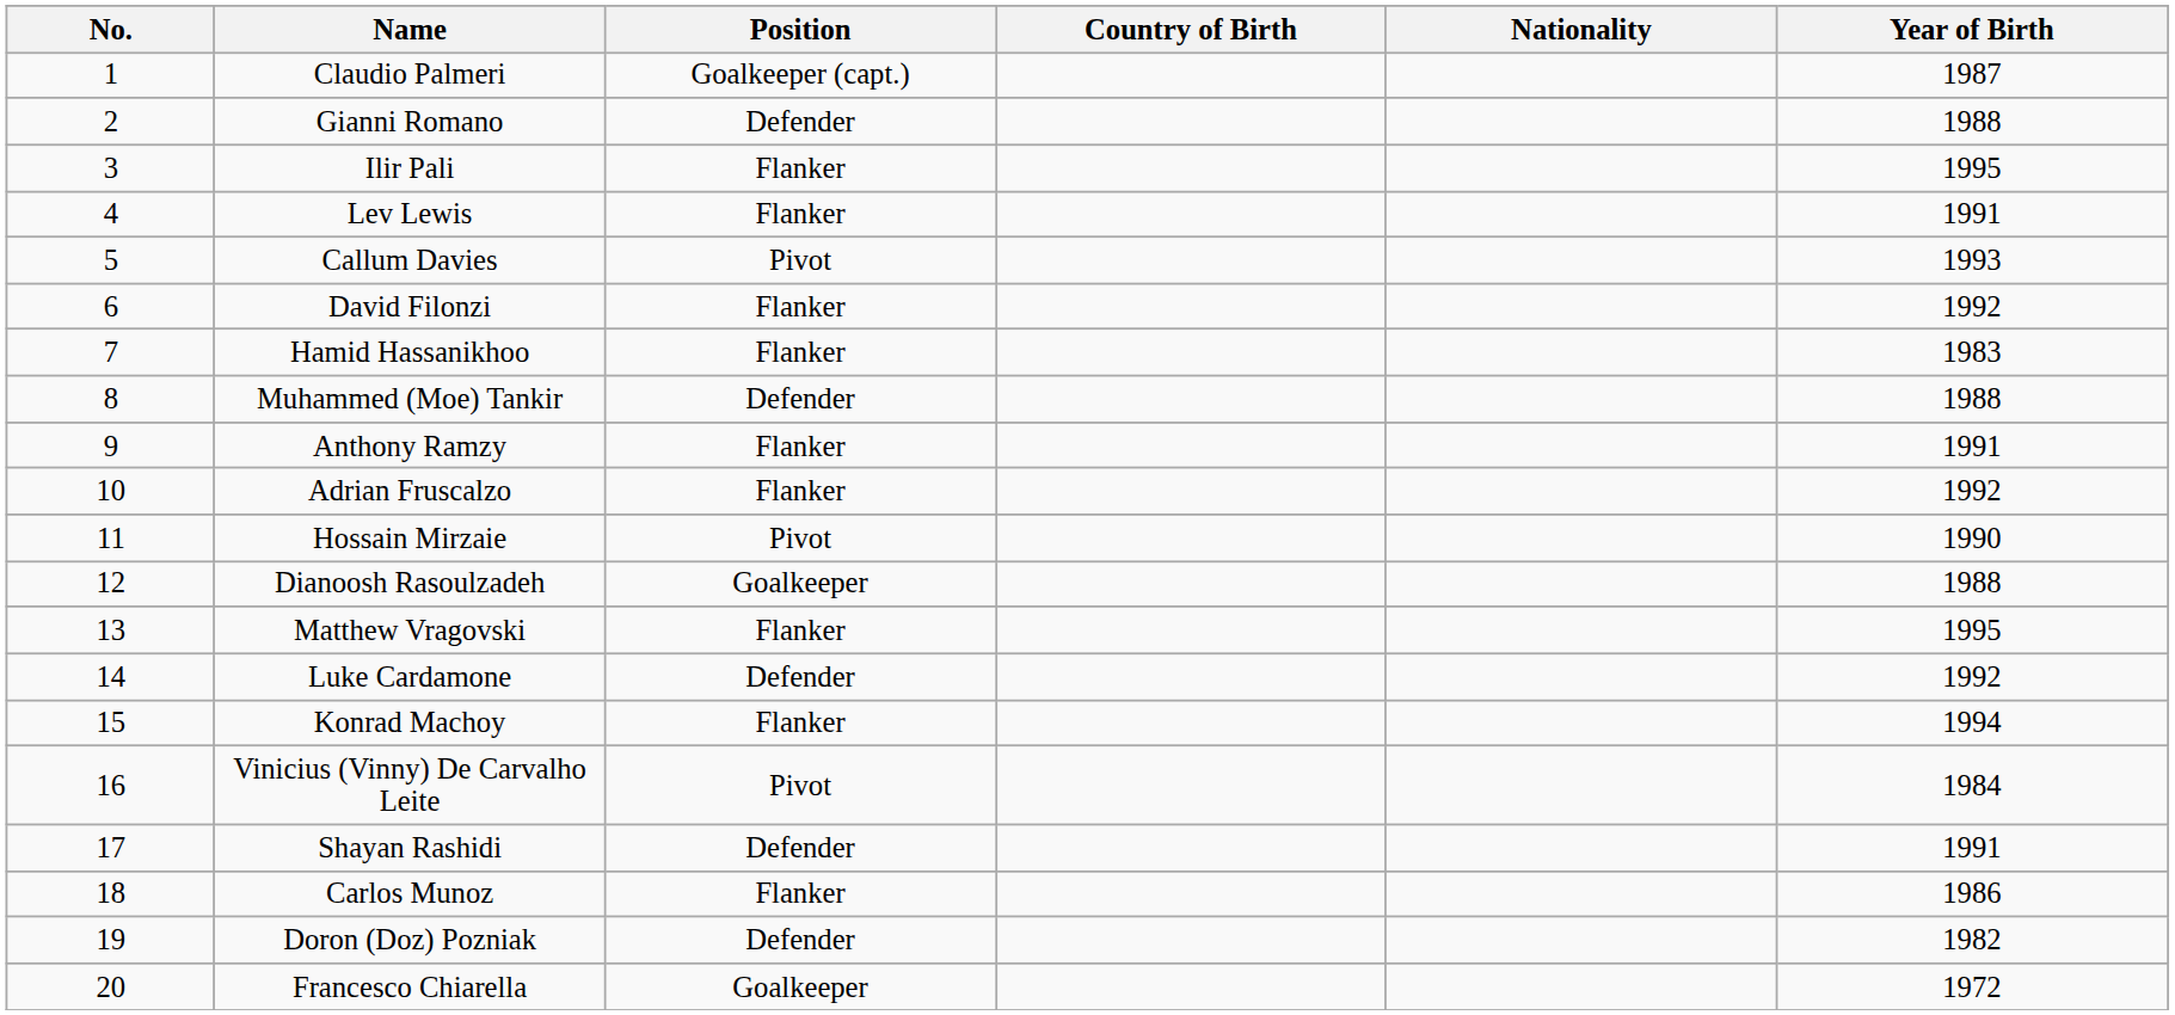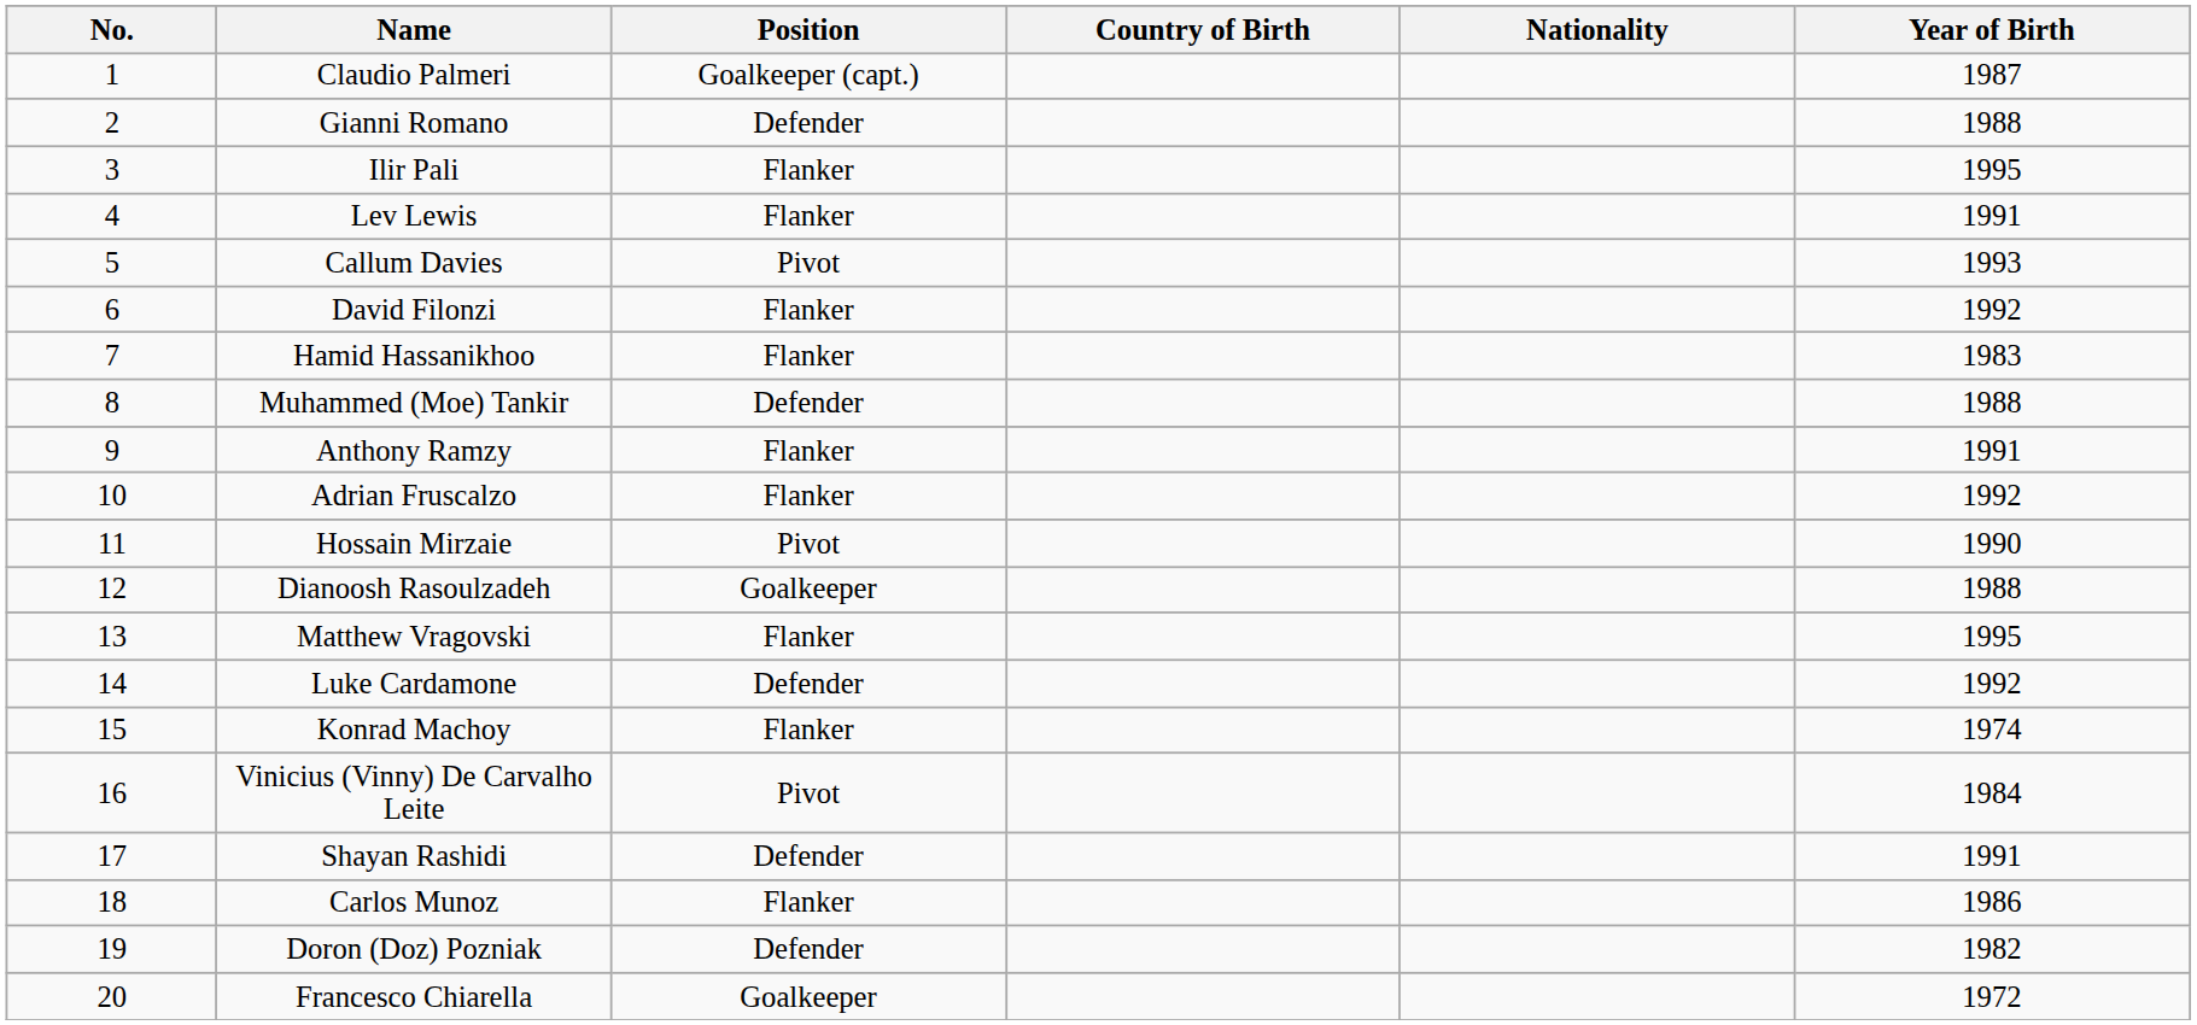Konrad Machoy | Year of Birth: 1994 -> 1974
